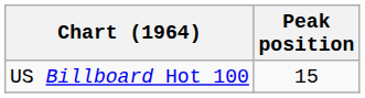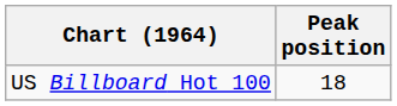US Billboard Hot 100 | Peak position: 15 -> 18
